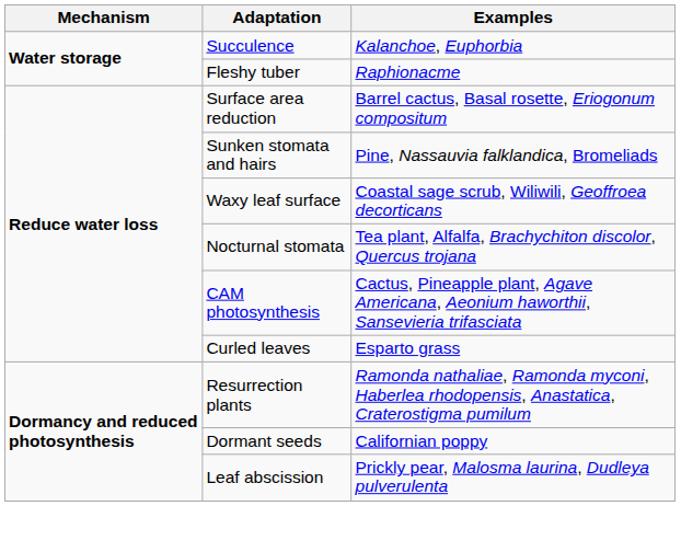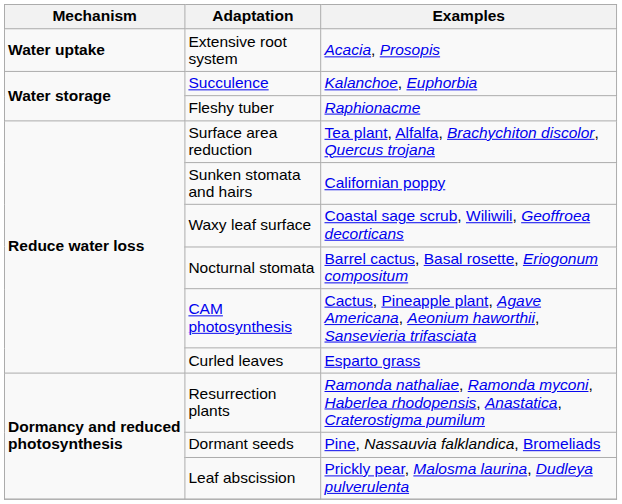+ row: Water uptake | Extensive root system | Acacia, Prosopis
Surface area reduction | Examples: Barrel cactus, Basal rosette, Eriogonum compositum -> Tea plant, Alfalfa, Brachychiton discolor, Quercus trojana
Sunken stomata and hairs | Examples: Pine, Nassauvia falklandica, Bromeliads -> Californian poppy
Nocturnal stomata | Examples: Tea plant, Alfalfa, Brachychiton discolor, Quercus trojana -> Barrel cactus, Basal rosette, Eriogonum compositum
Dormant seeds | Examples: Californian poppy -> Pine, Nassauvia falklandica, Bromeliads
